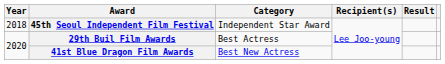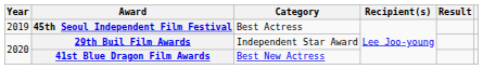45th Seoul Independent Film Festival | Year: 2018 -> 2019
45th Seoul Independent Film Festival | Category: Independent Star Award -> Best Actress
29th Buil Film Awards | Category: Best Actress -> Independent Star Award
